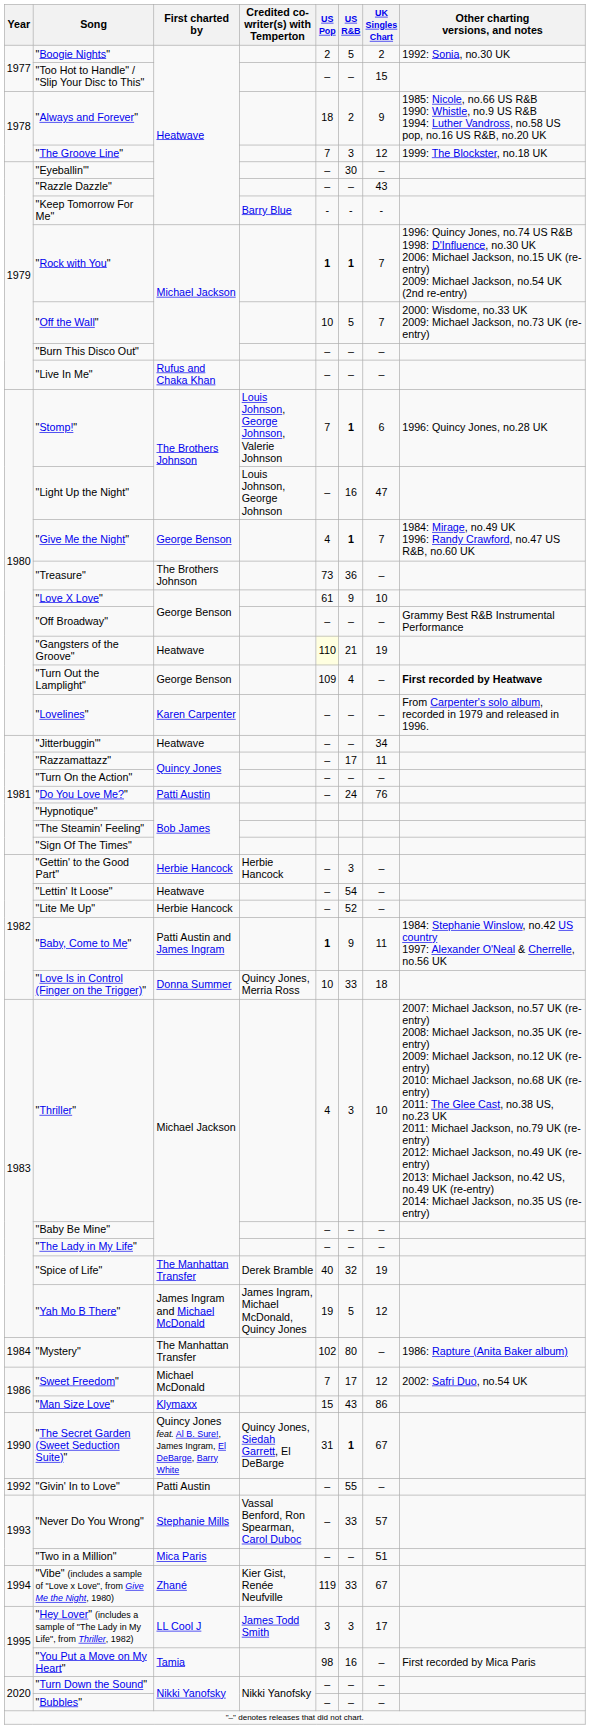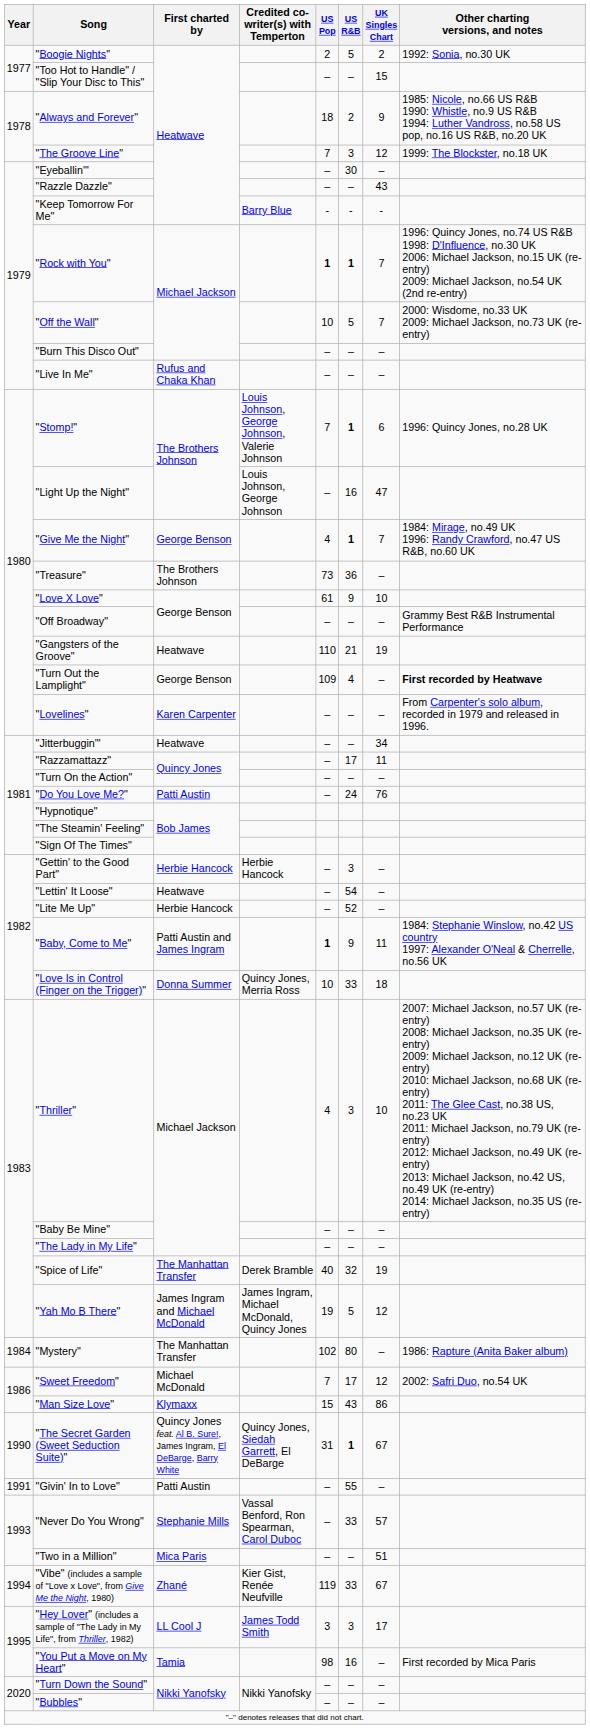"Gangsters of the Groove" | US Pop: lightyellow background -> no background
"Givin' In to Love" | Year: 1992 -> 1991
